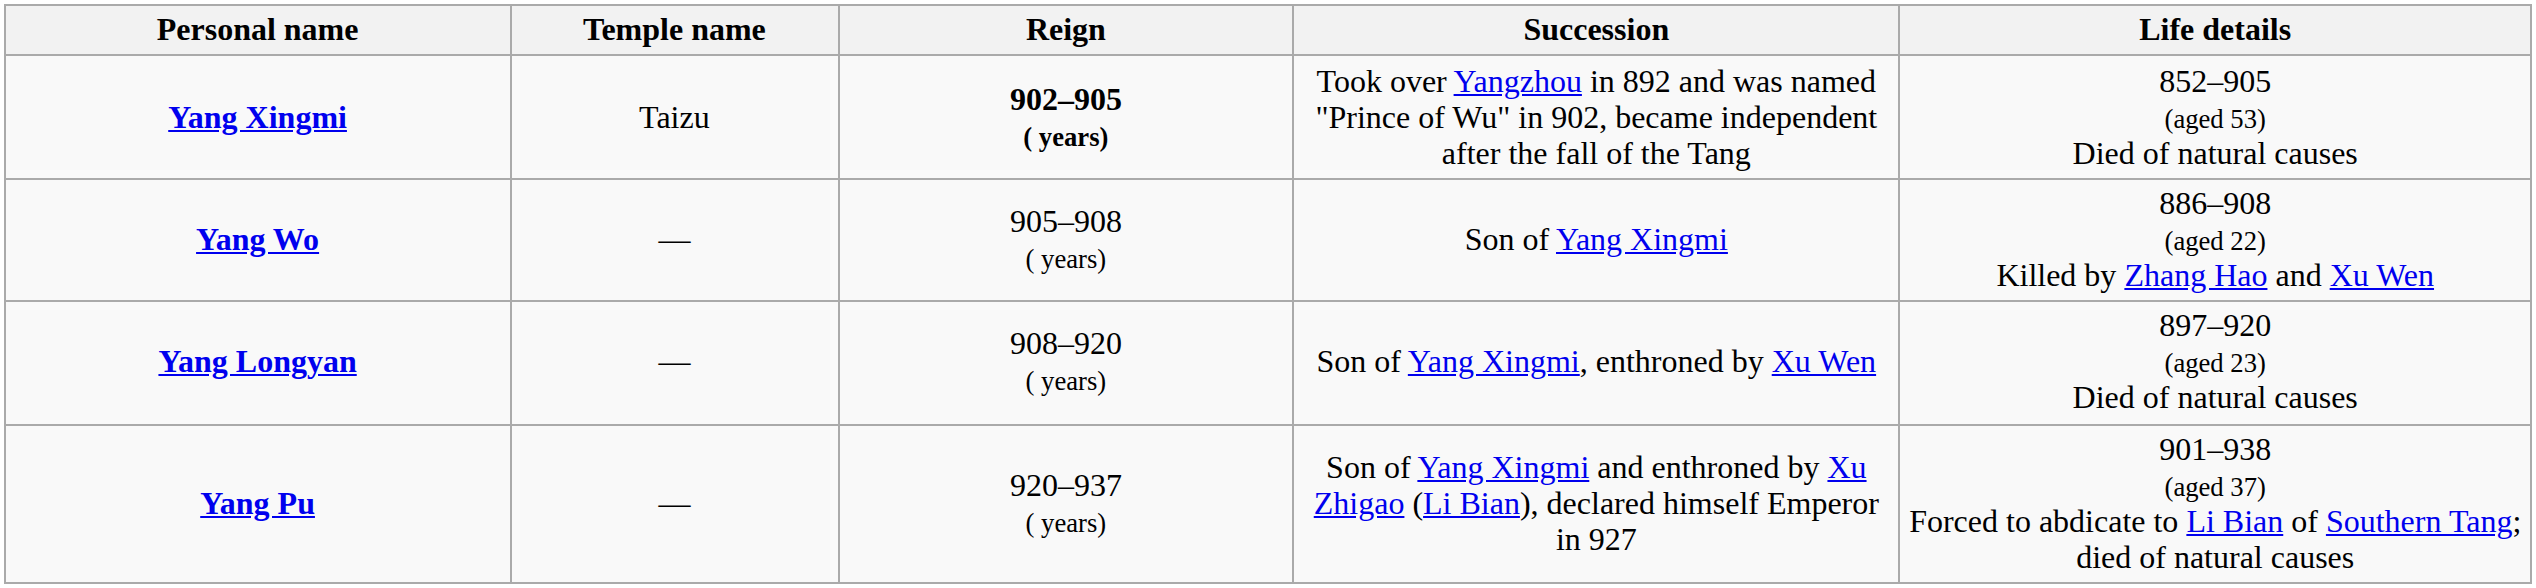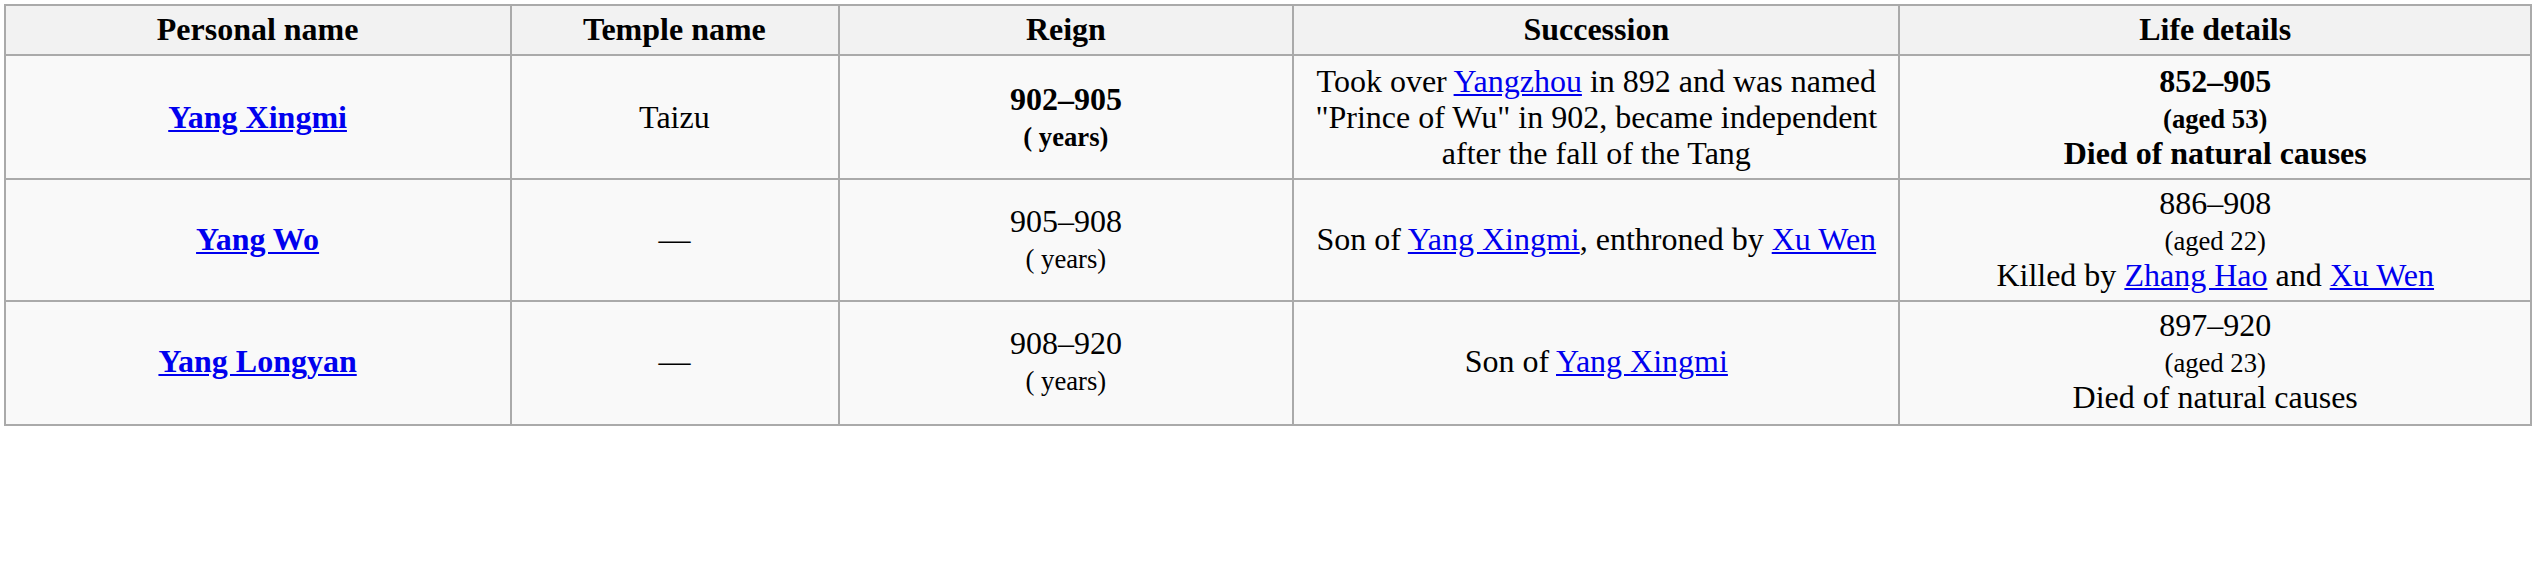Yang Xingmi | Life details: normal -> bold
Yang Wo | Succession: Son of Yang Xingmi -> Son of Yang Xingmi, enthroned by Xu Wen
Yang Longyan | Succession: Son of Yang Xingmi, enthroned by Xu Wen -> Son of Yang Xingmi
- row: Yang Pu | — | 920–937 ( years) | Son of Yang Xingmi and enthroned by Xu Zhigao (Li Bian), declared himself Emperor in 927 | 901–938 (aged 37) Forced to abdicate to Li Bian of Southern Tang; died of natural causes
